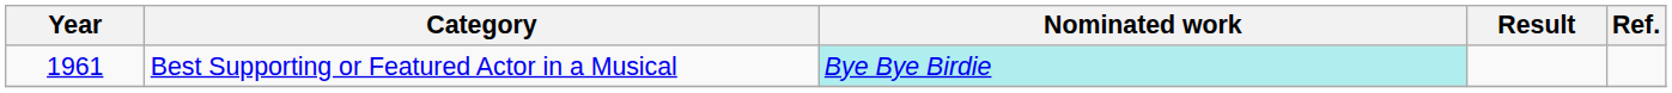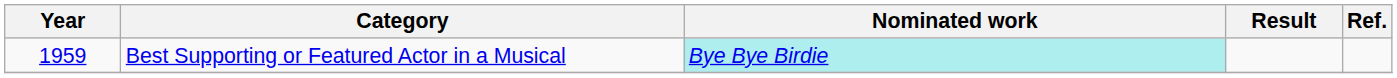Best Supporting or Featured Actor in a Musical | Year: 1961 -> 1959
